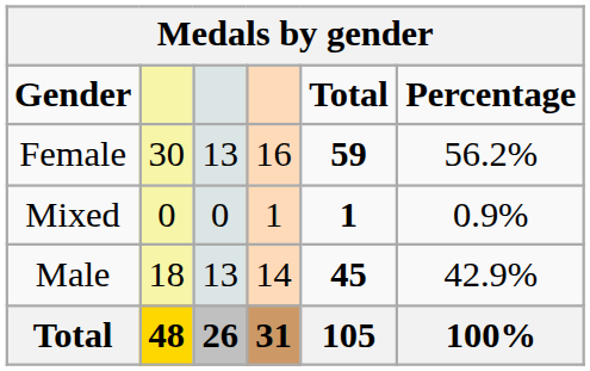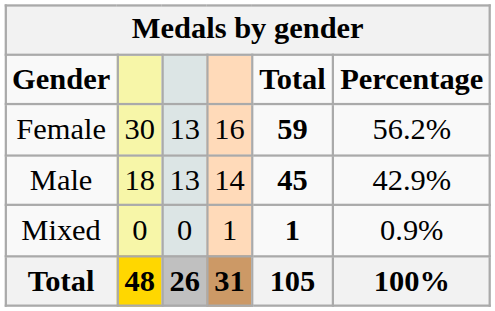rows swapped: Male <-> Mixed
